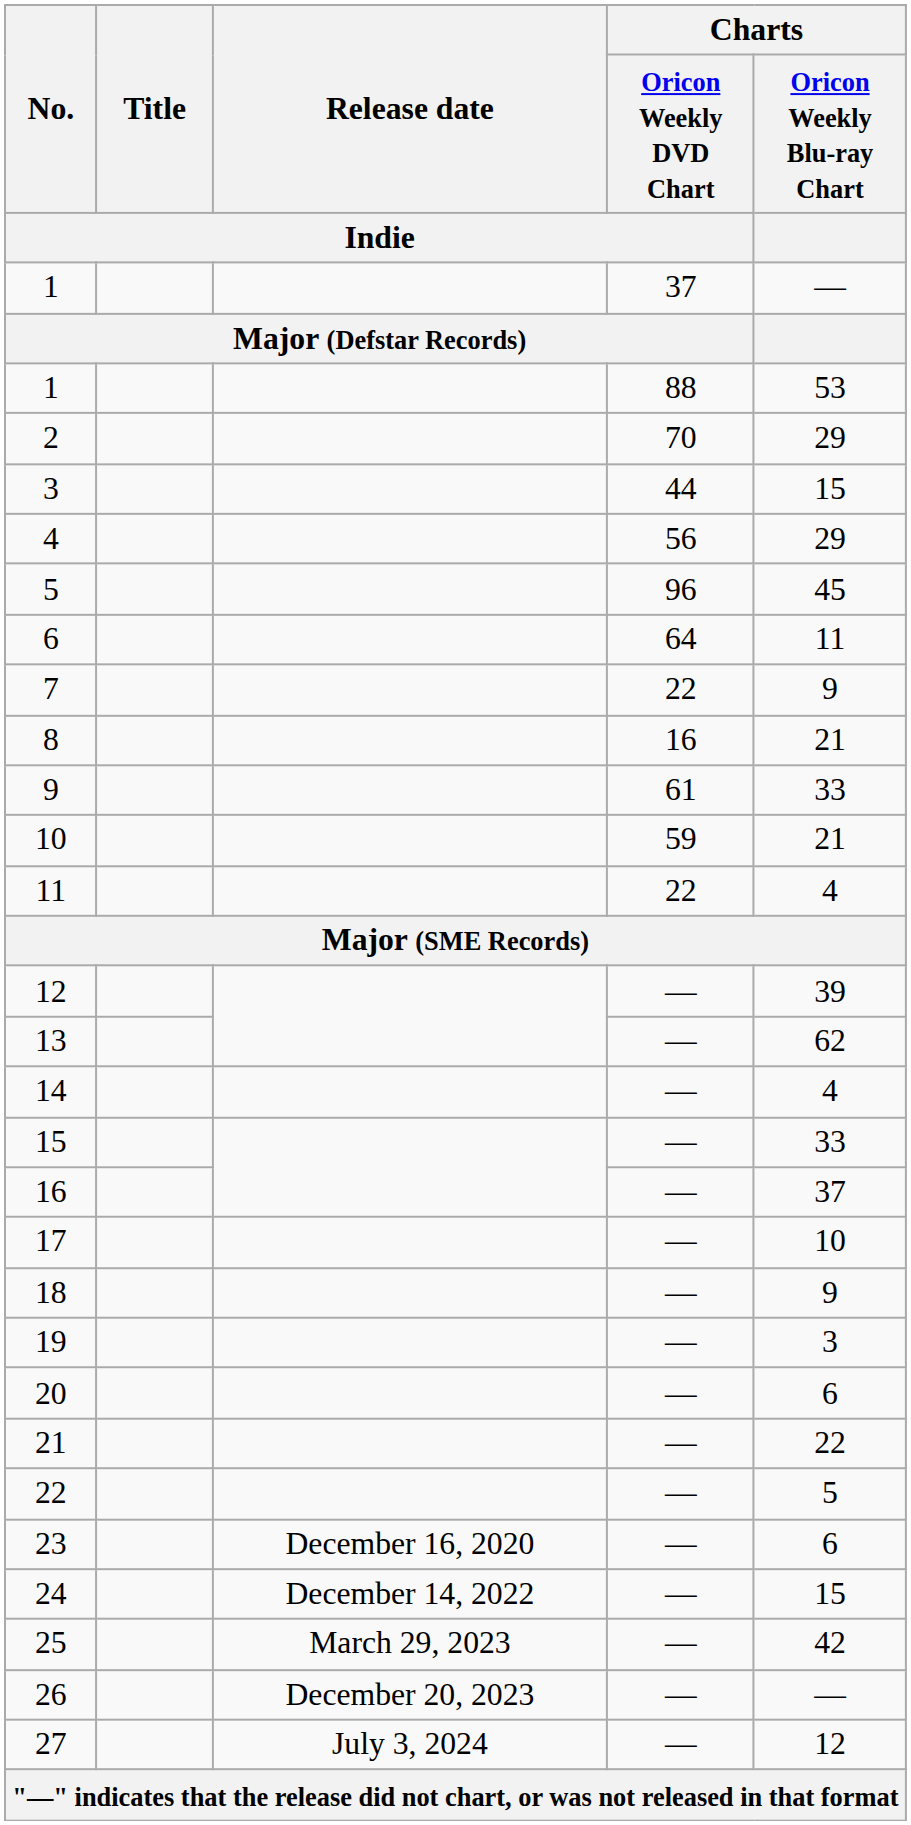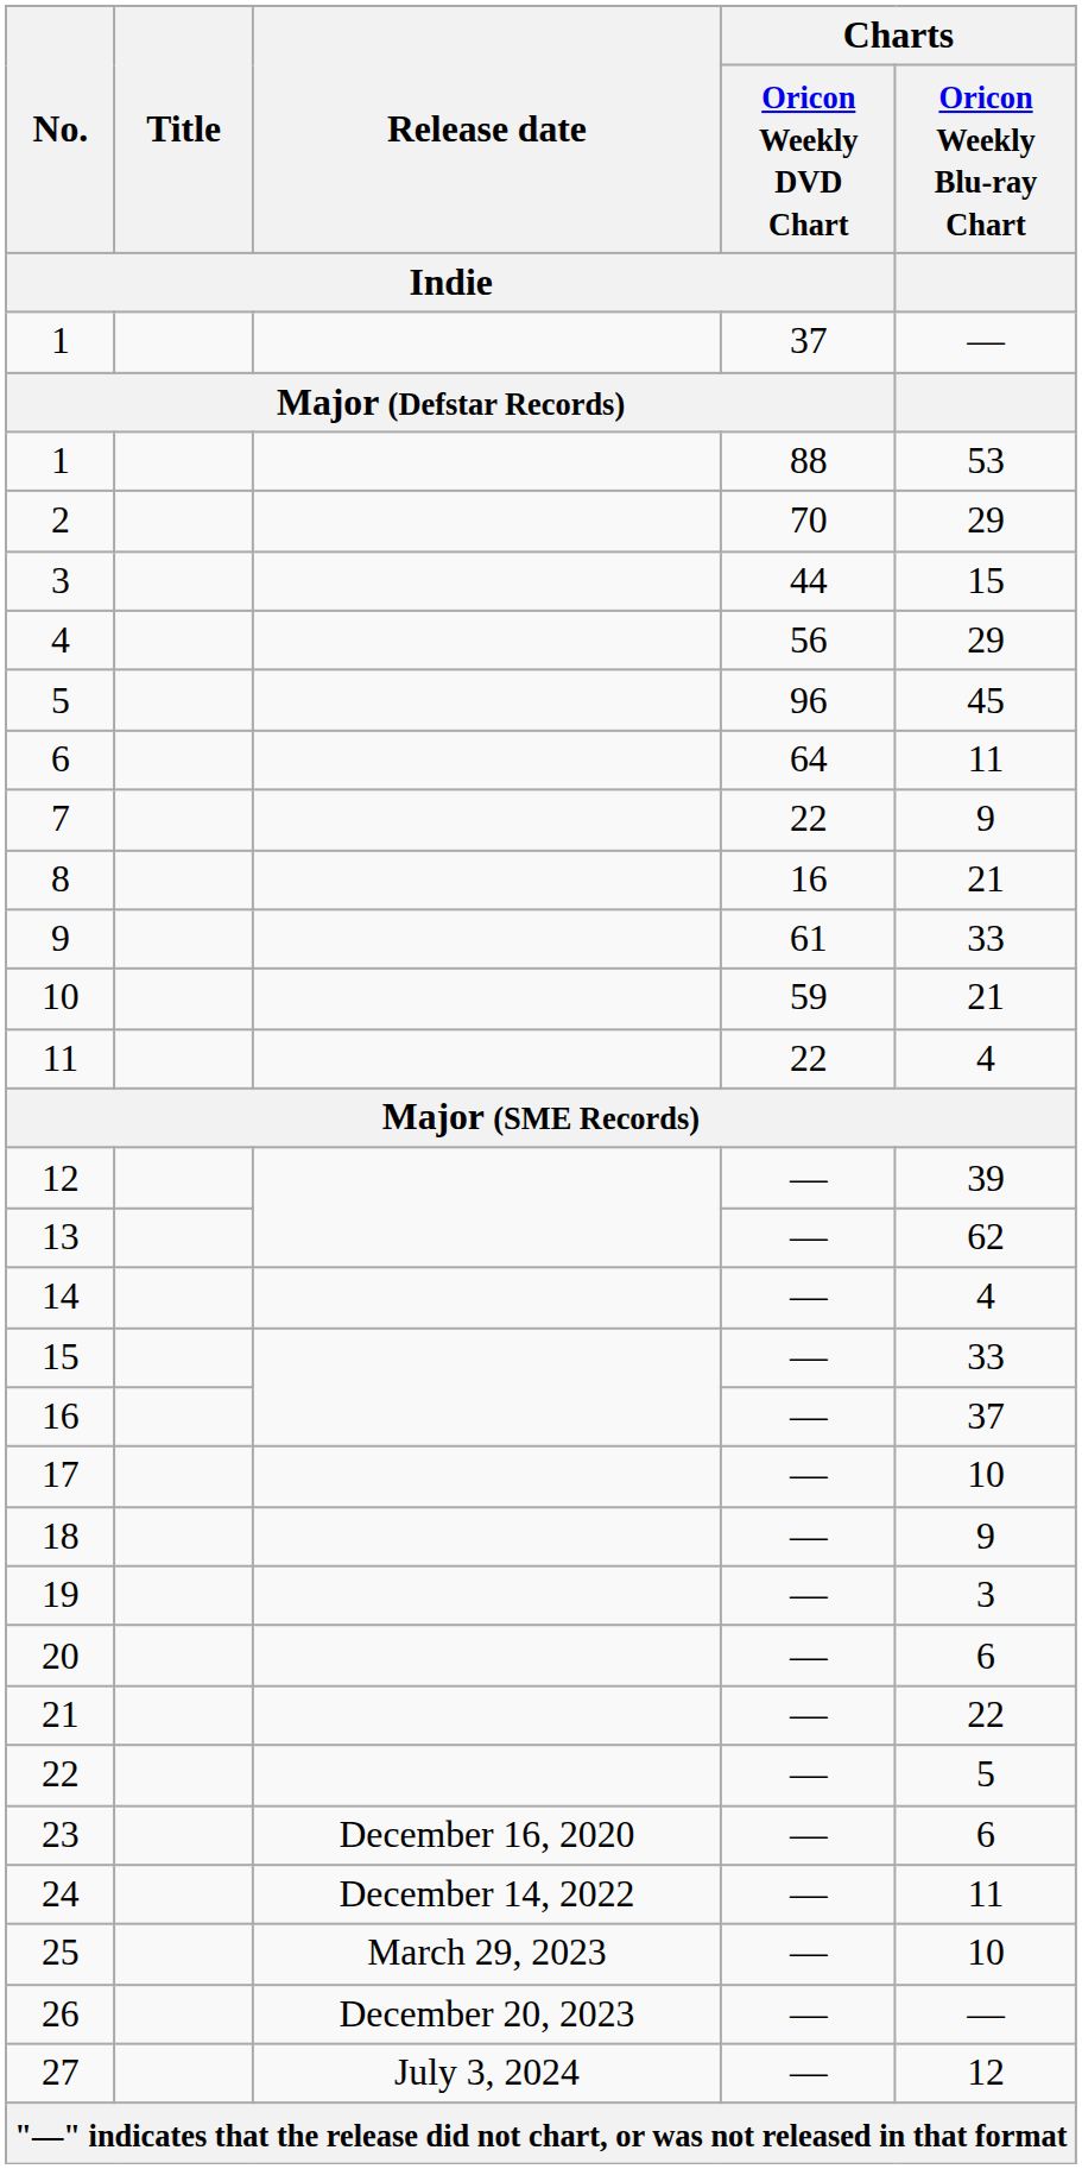24 | Charts / Oricon Weekly Blu-ray Chart: 15 -> 11
25 | Charts / Oricon Weekly Blu-ray Chart: 42 -> 10
